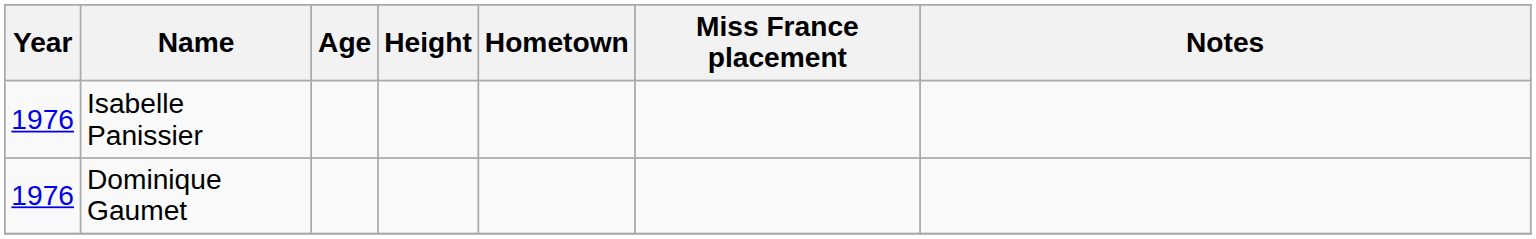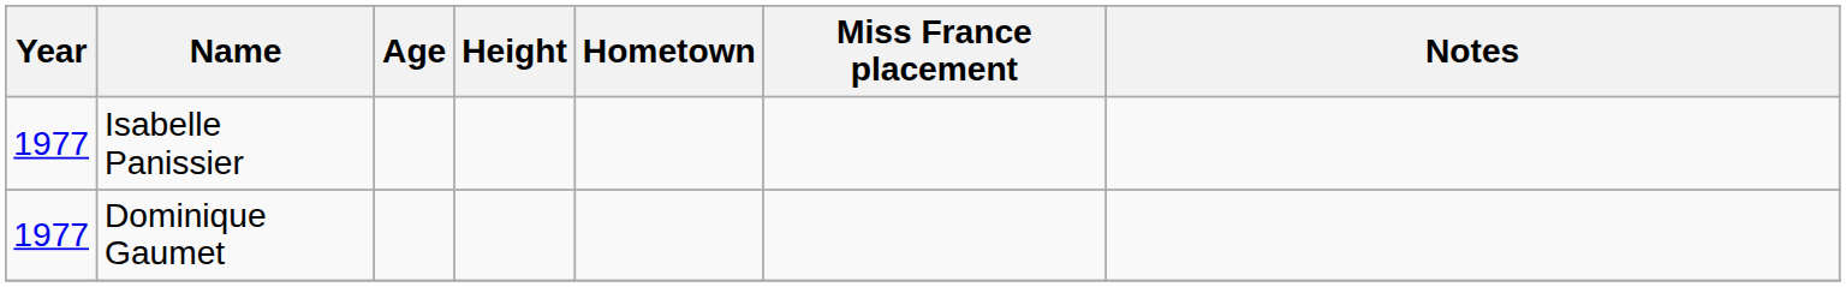Isabelle Panissier | Year: 1976 -> 1977
Dominique Gaumet | Year: 1976 -> 1977
